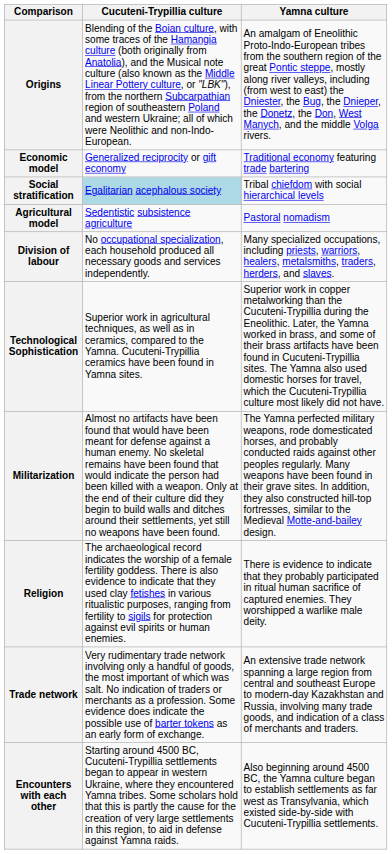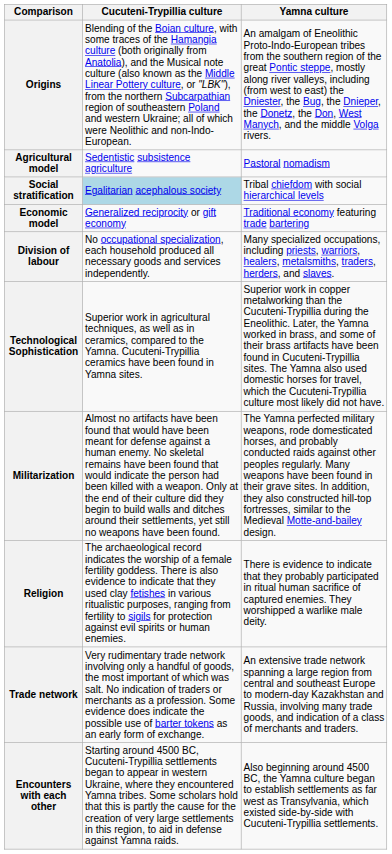rows swapped: Agricultural model <-> Economic model
